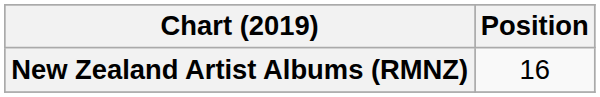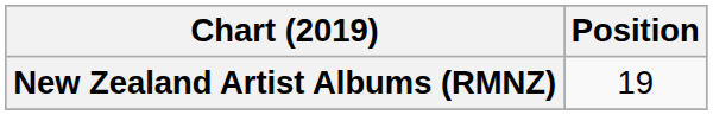New Zealand Artist Albums (RMNZ) | Position: 16 -> 19
